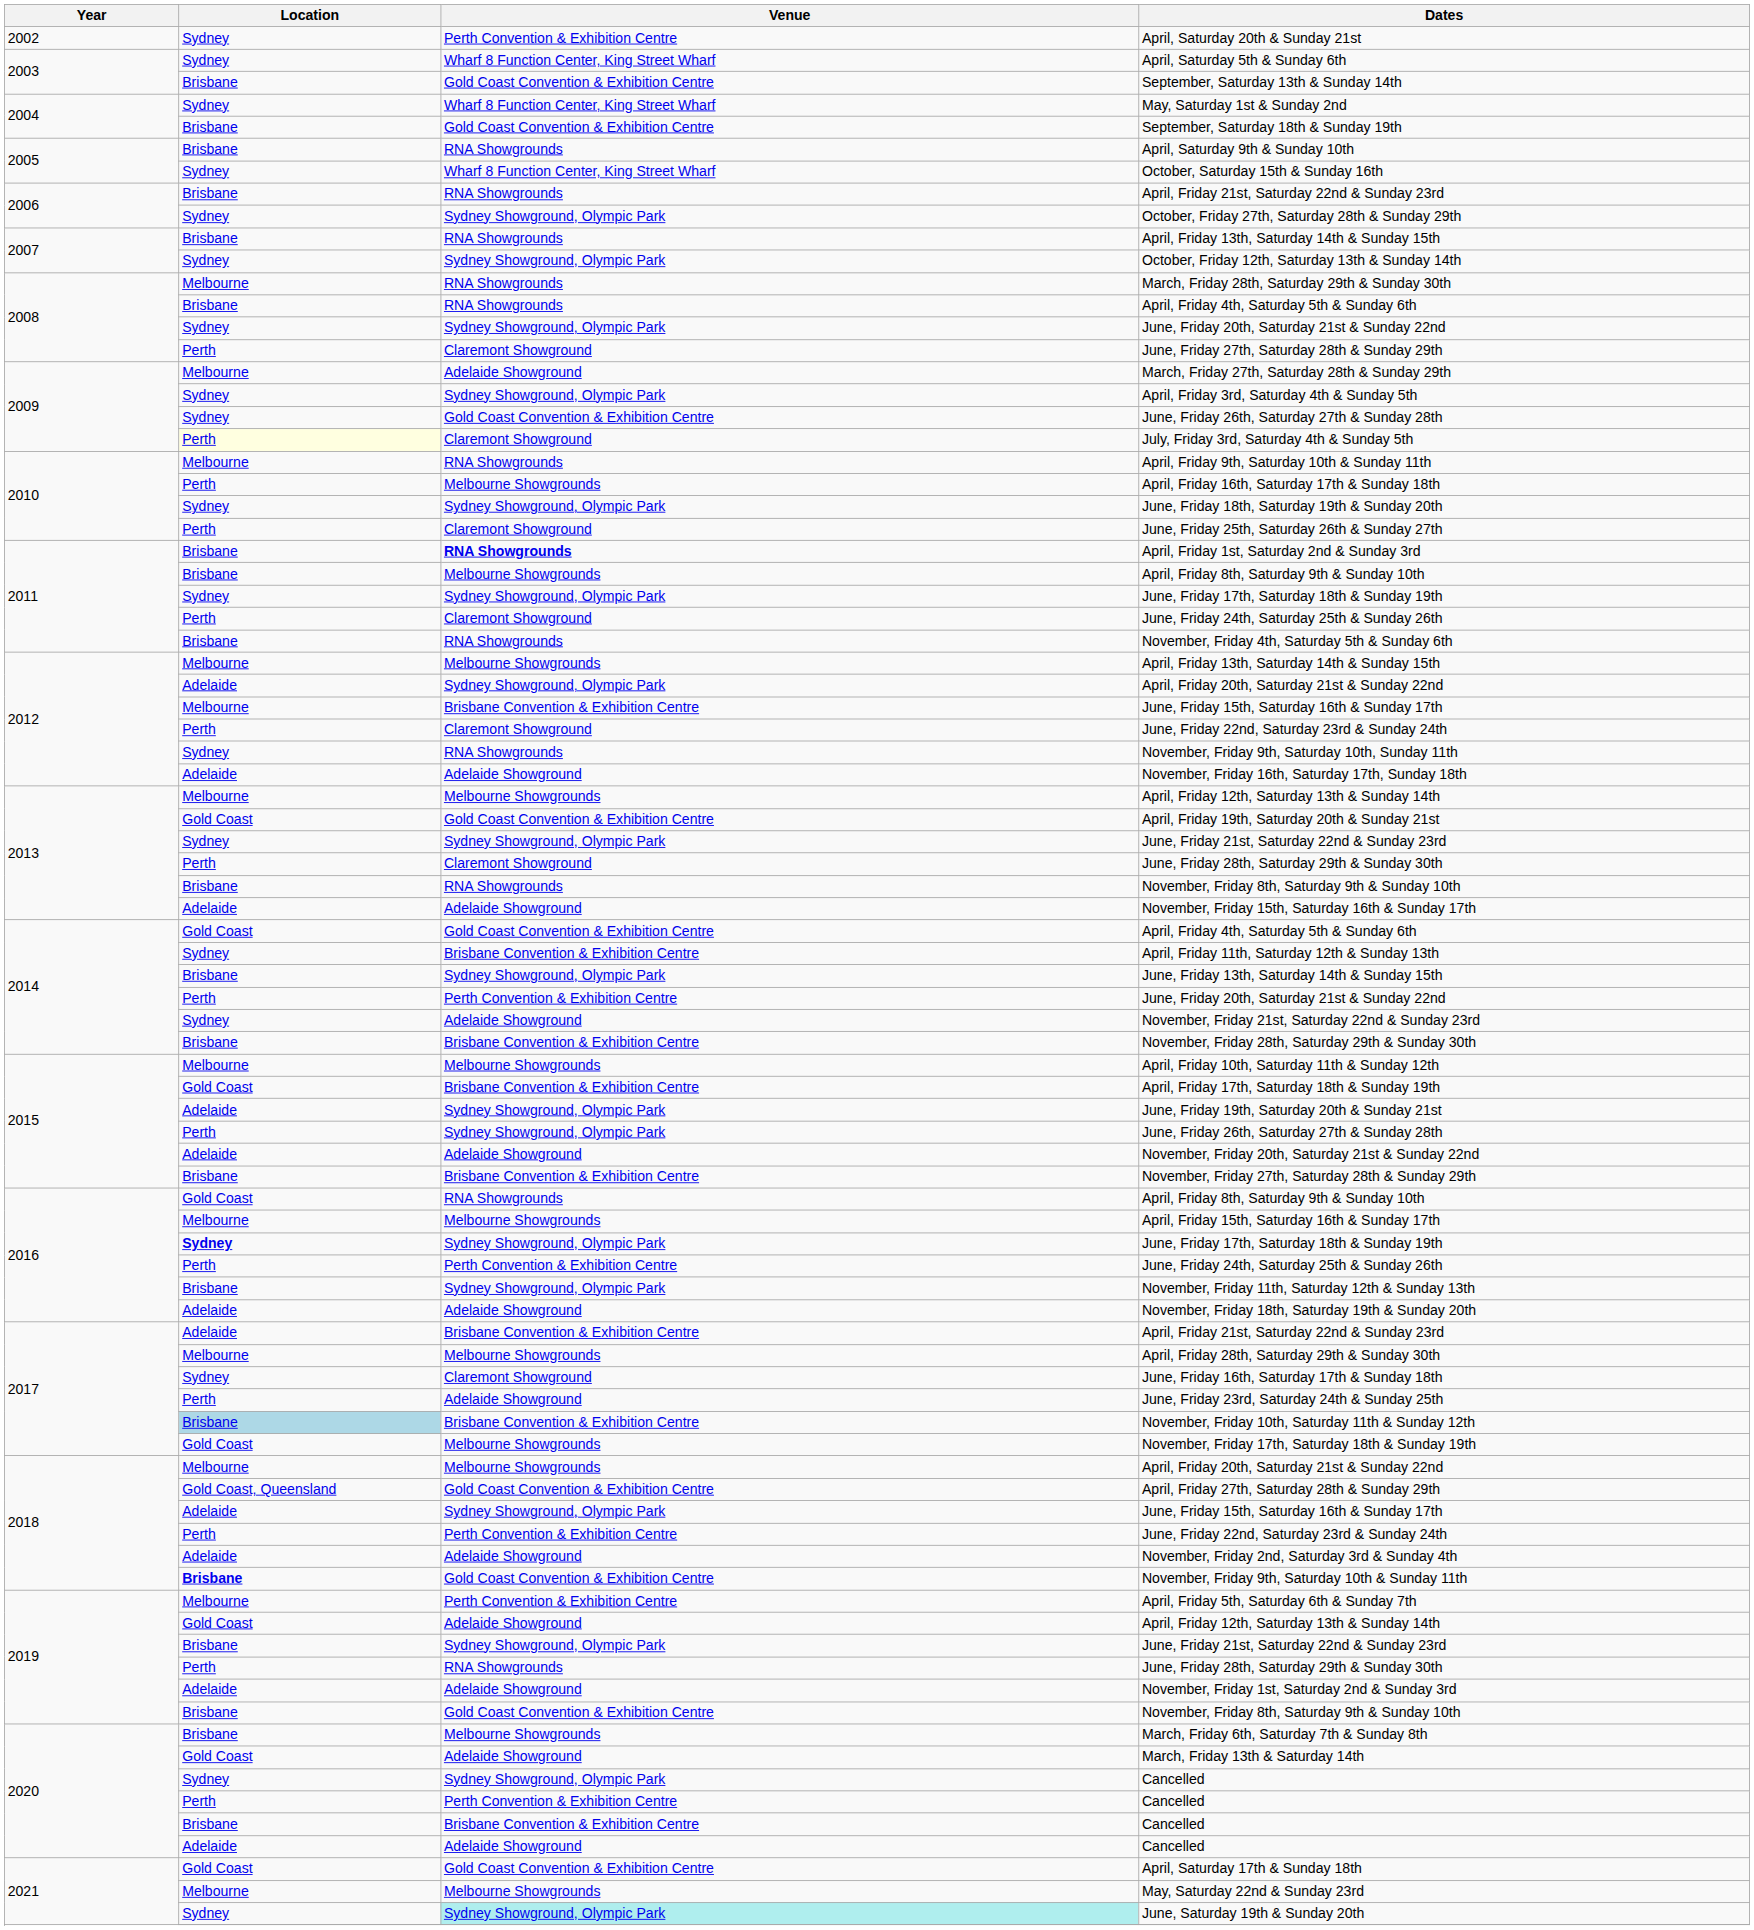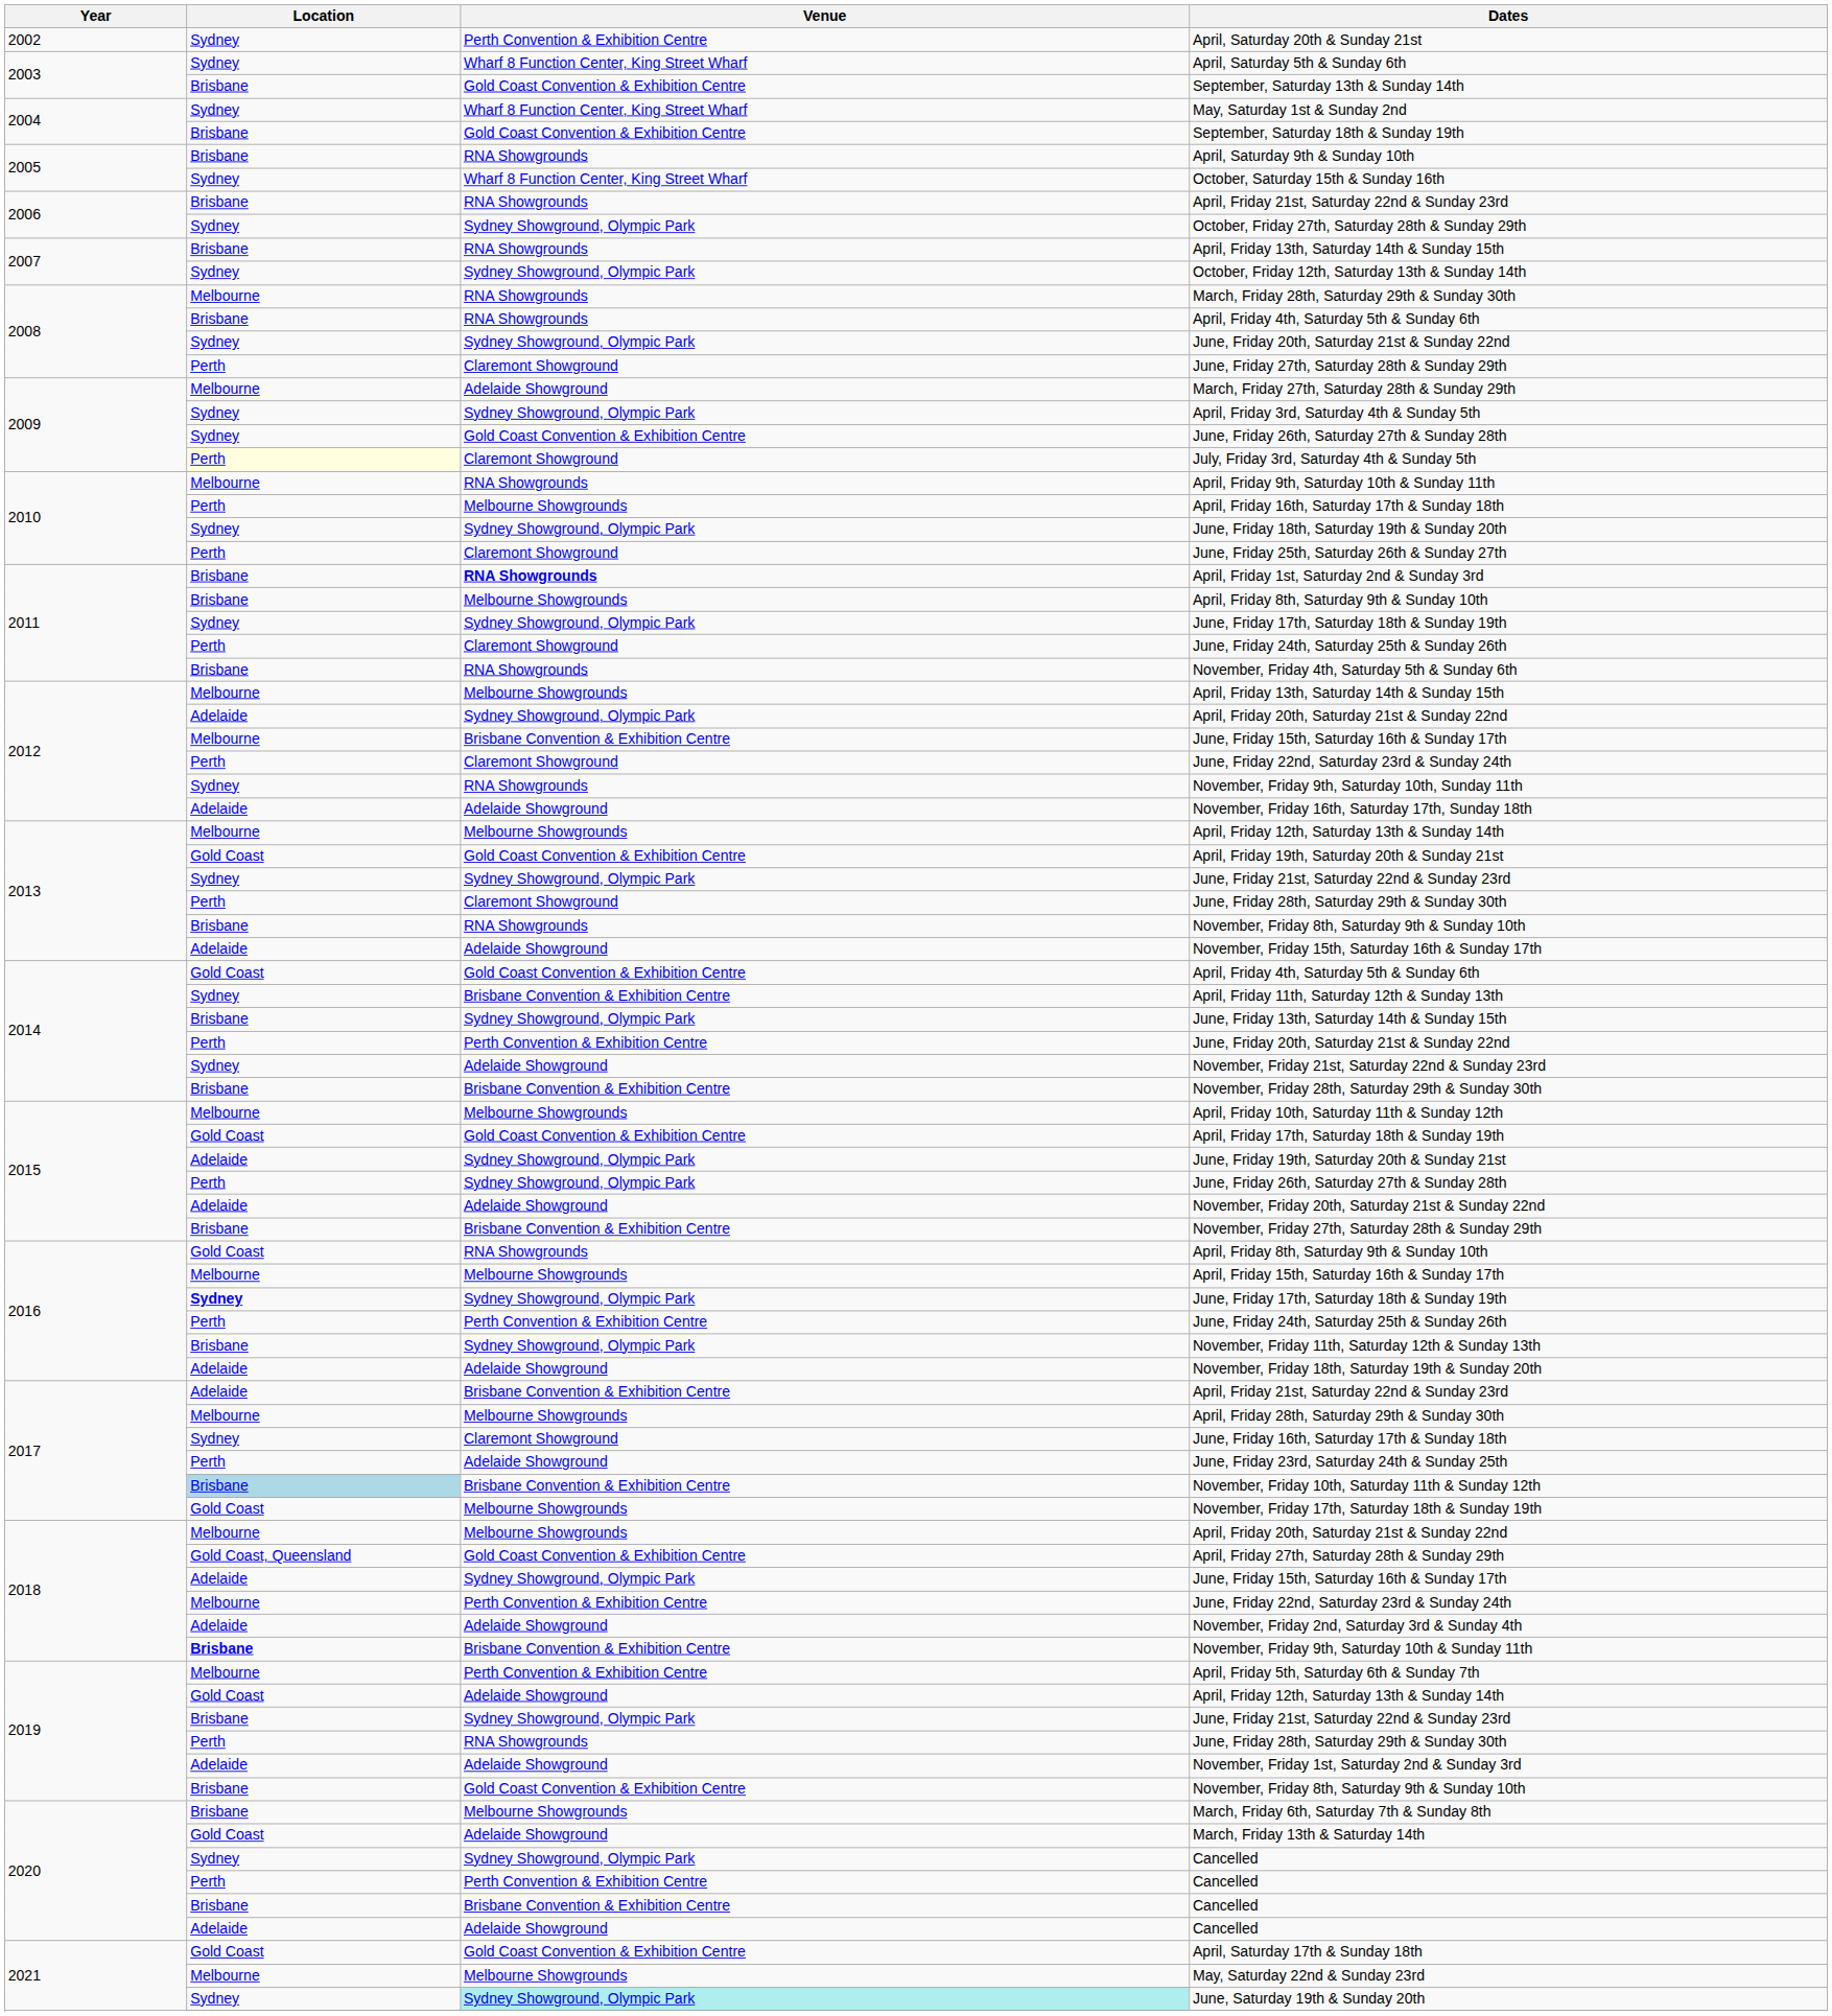April, Friday 17th, Saturday 18th & Sunday 19th | Venue: Brisbane Convention & Exhibition Centre -> Gold Coast Convention & Exhibition Centre
2018 / June, Friday 22nd, Saturday 23rd & Sunday 24th | Location: Perth -> Melbourne
November, Friday 9th, Saturday 10th & Sunday 11th | Venue: Gold Coast Convention & Exhibition Centre -> Brisbane Convention & Exhibition Centre
